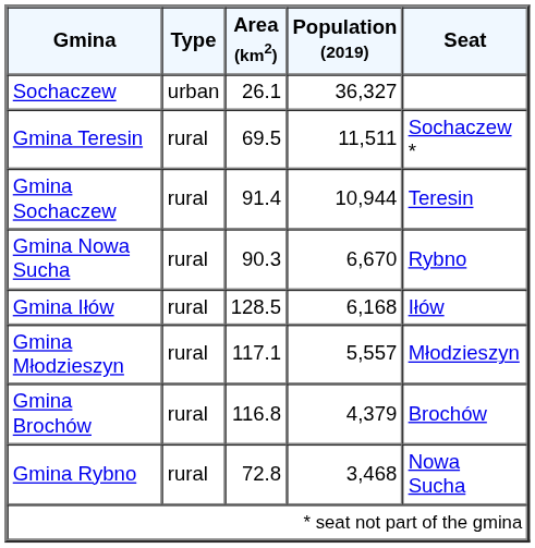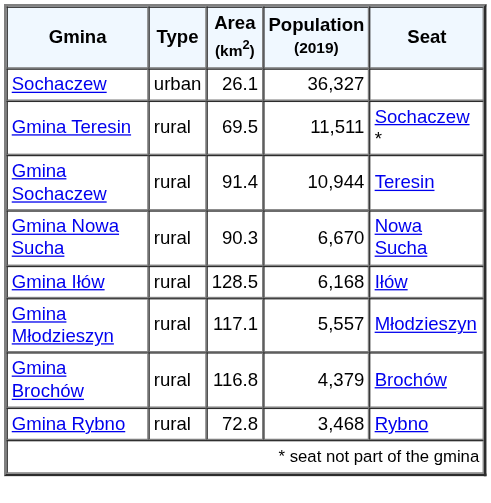Gmina Nowa Sucha | Seat: Rybno -> Nowa Sucha
Gmina Rybno | Seat: Nowa Sucha -> Rybno
